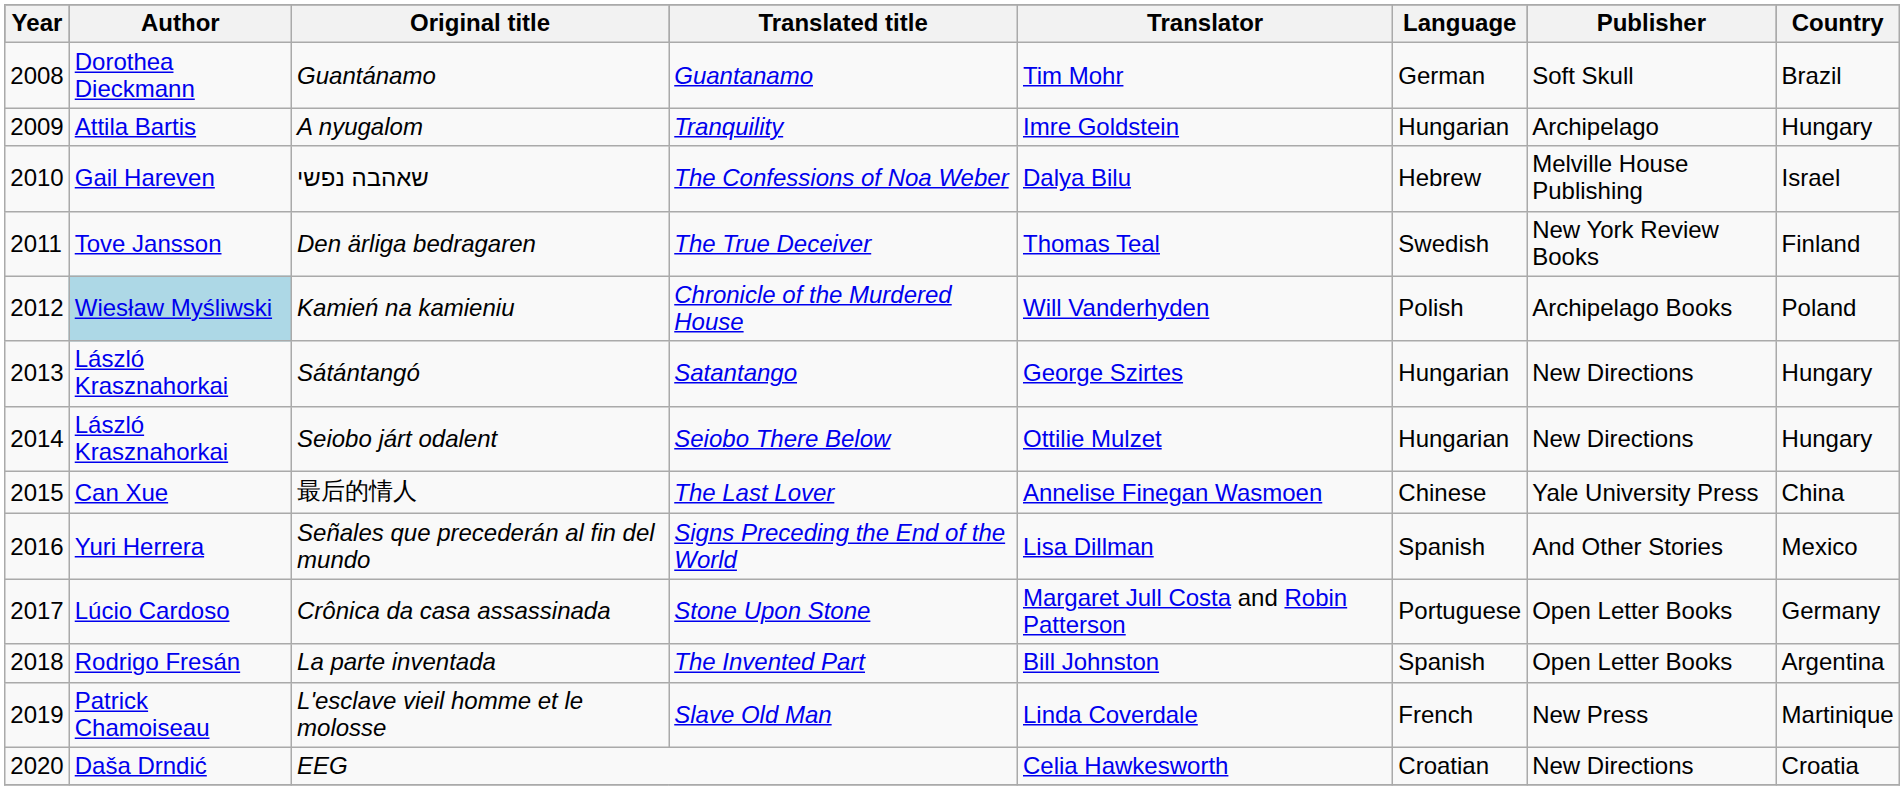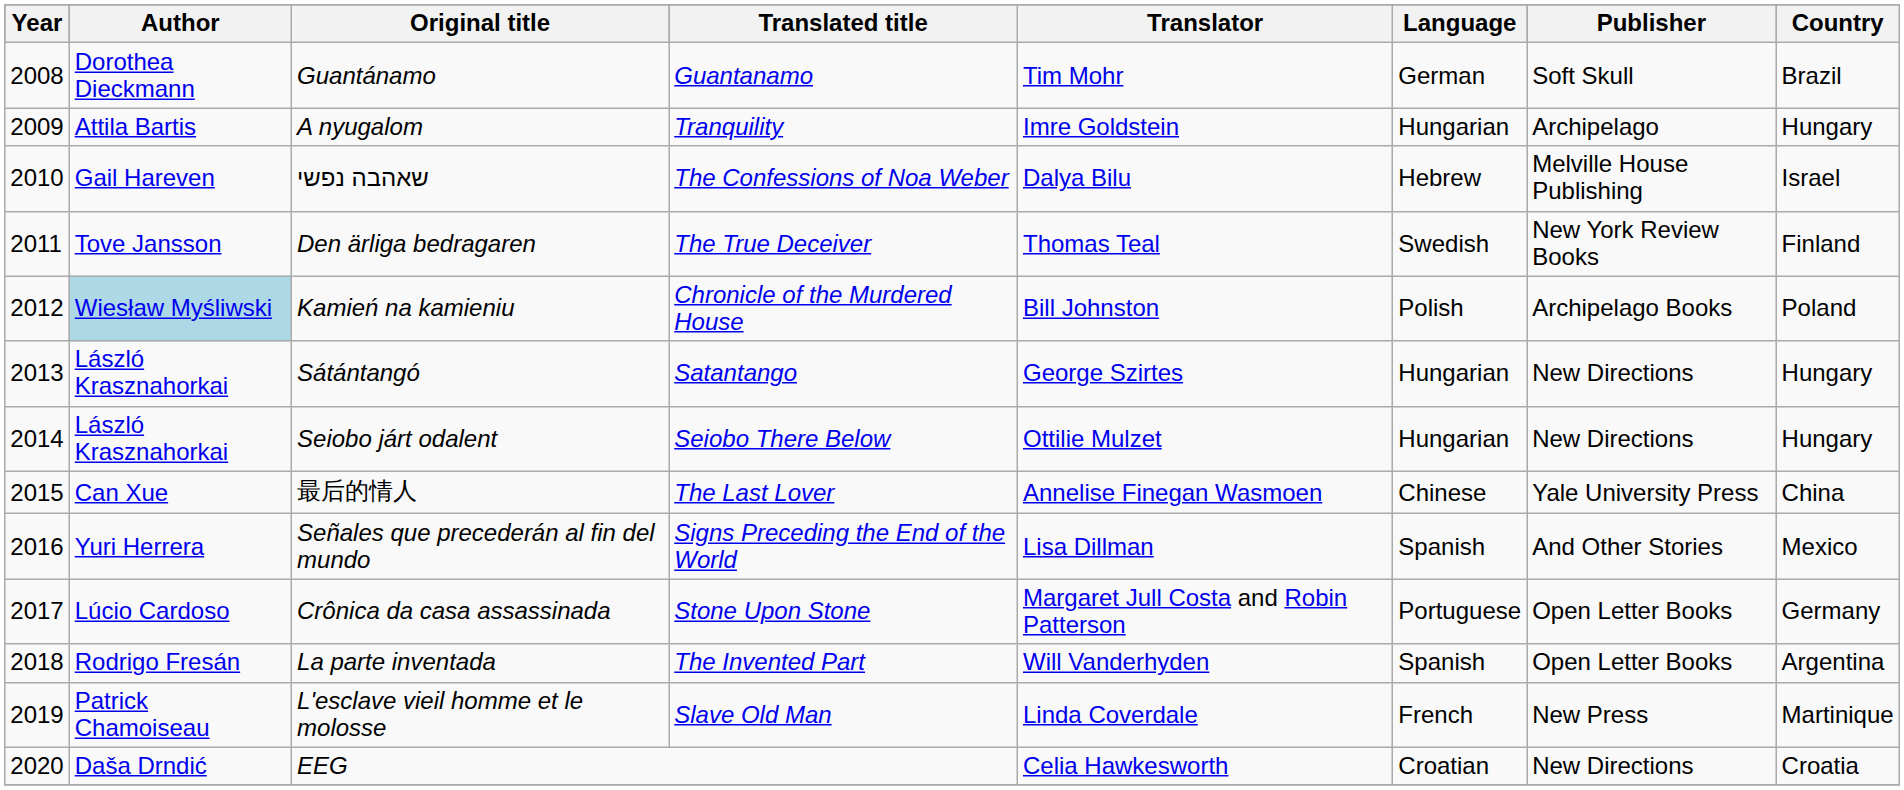Kamień na kamieniu | Translator: Will Vanderhyden -> Bill Johnston
La parte inventada | Translator: Bill Johnston -> Will Vanderhyden
